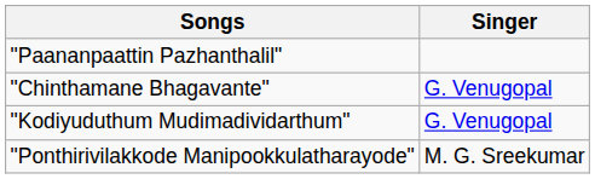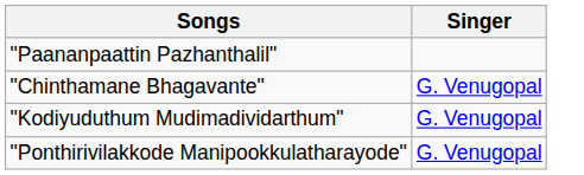"Ponthirivilakkode Manipookkulatharayode" | Singer: M. G. Sreekumar -> G. Venugopal
